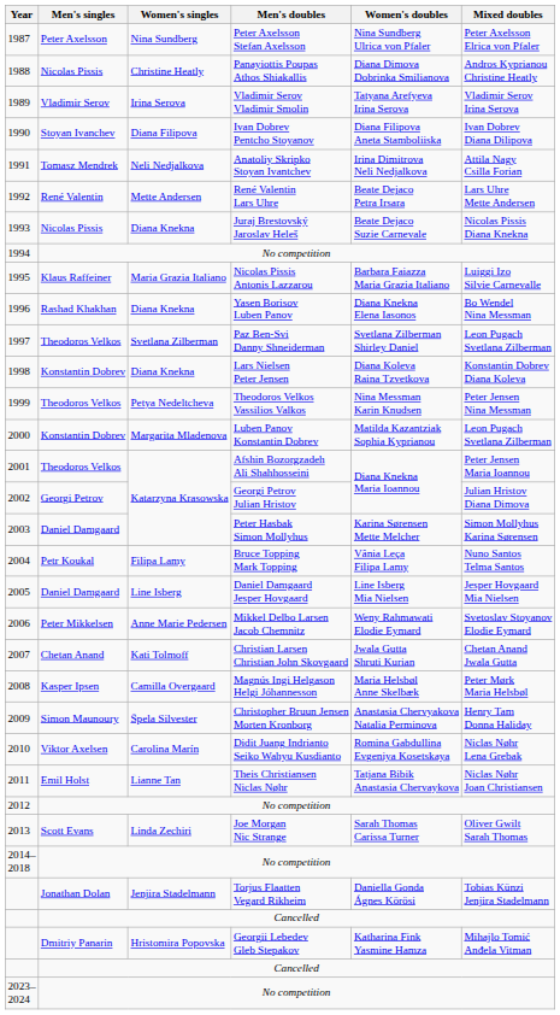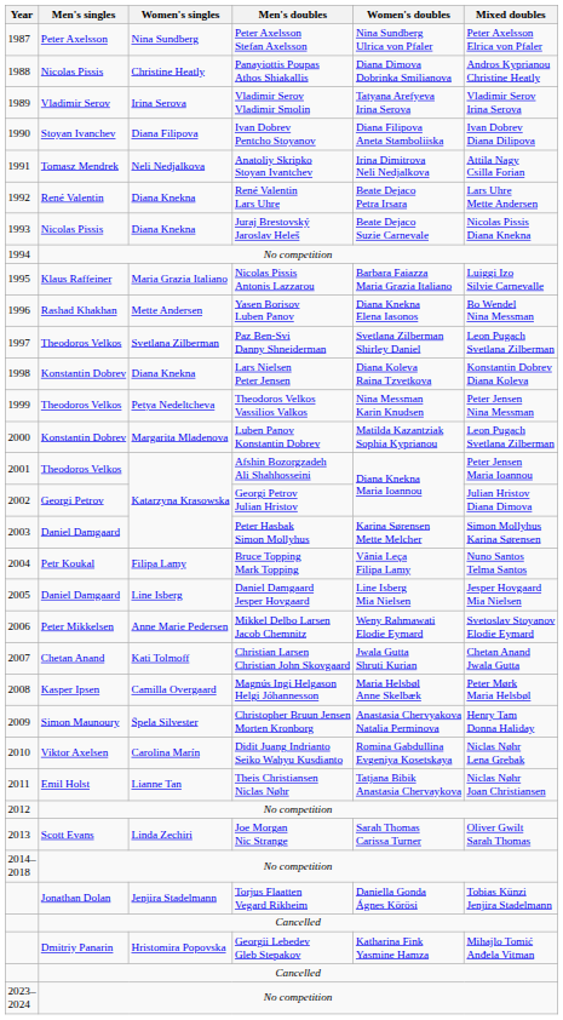1992 | Women's singles: Mette Andersen -> Diana Knekna
1996 | Women's singles: Diana Knekna -> Mette Andersen
